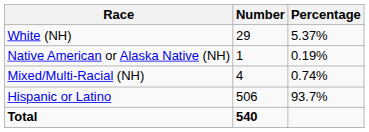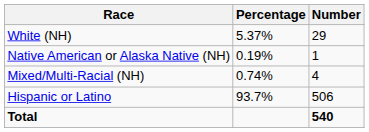columns swapped: Number <-> Percentage
